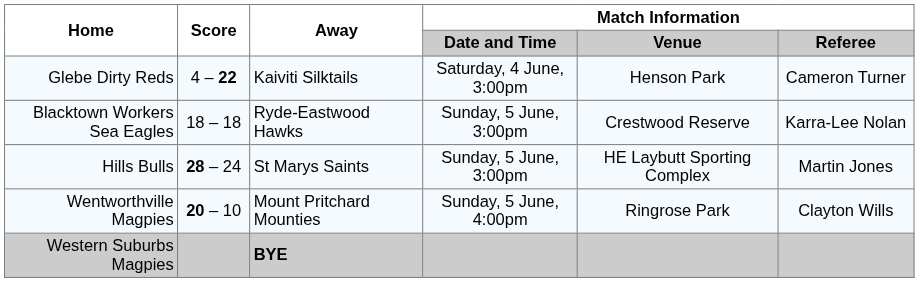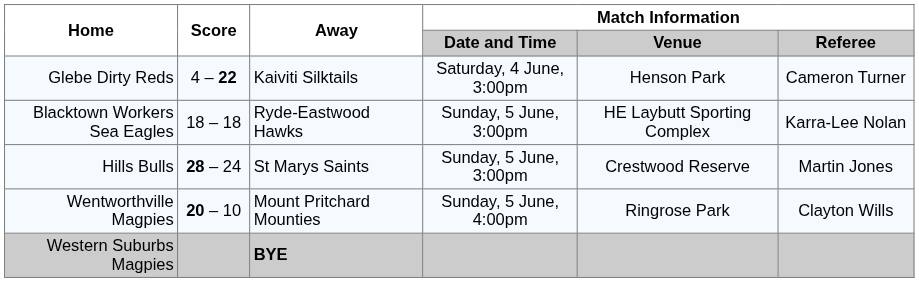Blacktown Workers Sea Eagles | Match Information / Venue: Crestwood Reserve -> HE Laybutt Sporting Complex
Hills Bulls | Match Information / Venue: HE Laybutt Sporting Complex -> Crestwood Reserve
